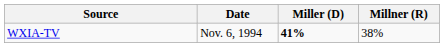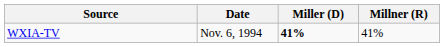WXIA-TV | Millner (R): 38% -> 41%
